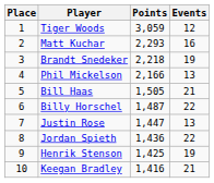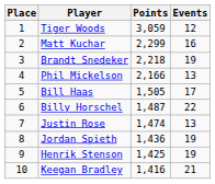Matt Kuchar | Points: 2,293 -> 2,299
Bill Haas | Events: 21 -> 17
Justin Rose | Points: 1,447 -> 1,474
Jordan Spieth | Events: 22 -> 19
